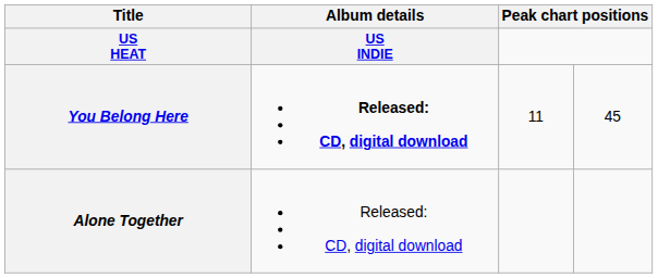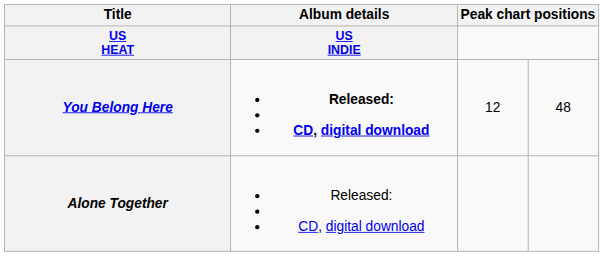You Belong Here | column 3: 11 -> 12
You Belong Here | column 4: 45 -> 48
